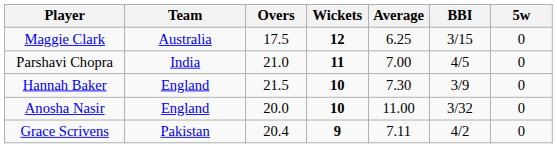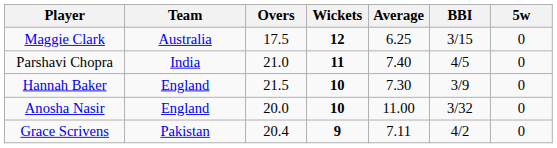Parshavi Chopra | Average: 7.00 -> 7.40
